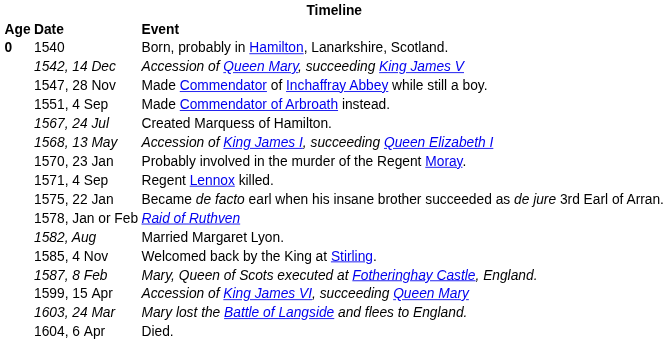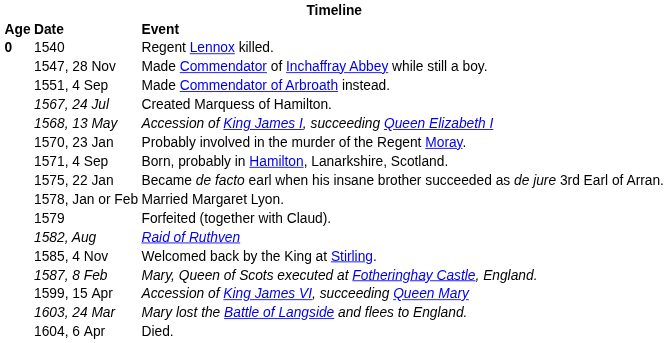1540 | Event: Born, probably in Hamilton, Lanarkshire, Scotland. -> Regent Lennox killed.
- row: 1542, 14 Dec | Accession of Queen Mary, succeeding King James V
1571, 4 Sep | Event: Regent Lennox killed. -> Born, probably in Hamilton, Lanarkshire, Scotland.
1578, Jan or Feb | Event: Raid of Ruthven -> Married Margaret Lyon.
+ row: 1579 | Forfeited (together with Claud).
1582, Aug | Event: Married Margaret Lyon. -> Raid of Ruthven
